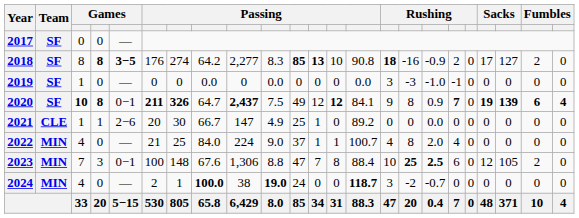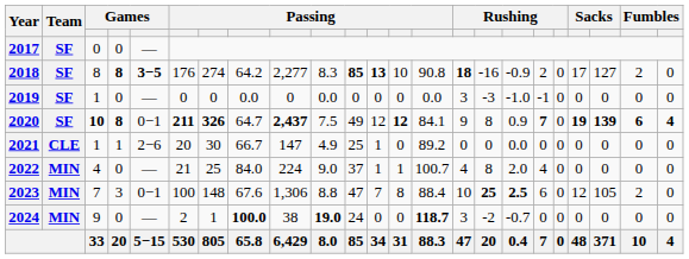2024 | column 3: 4 -> 9
